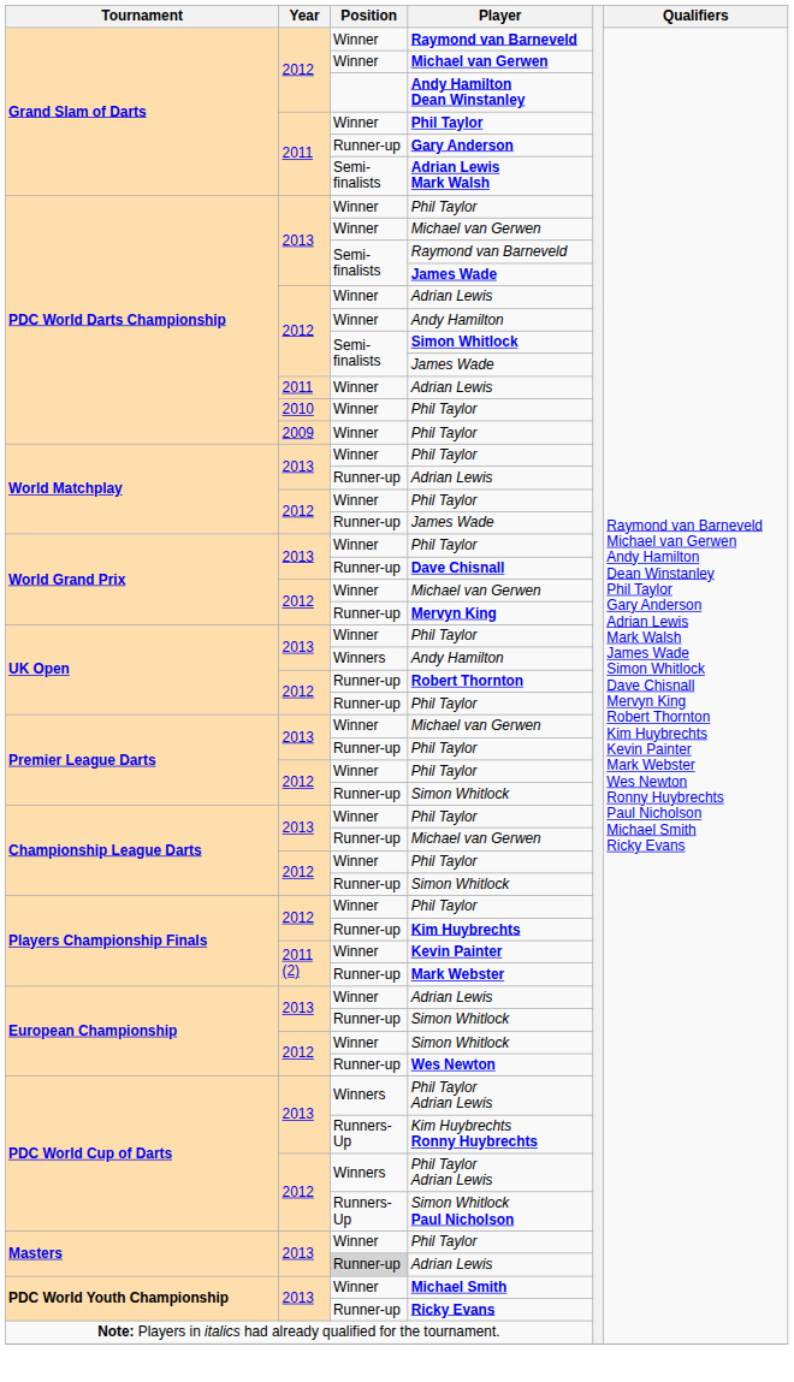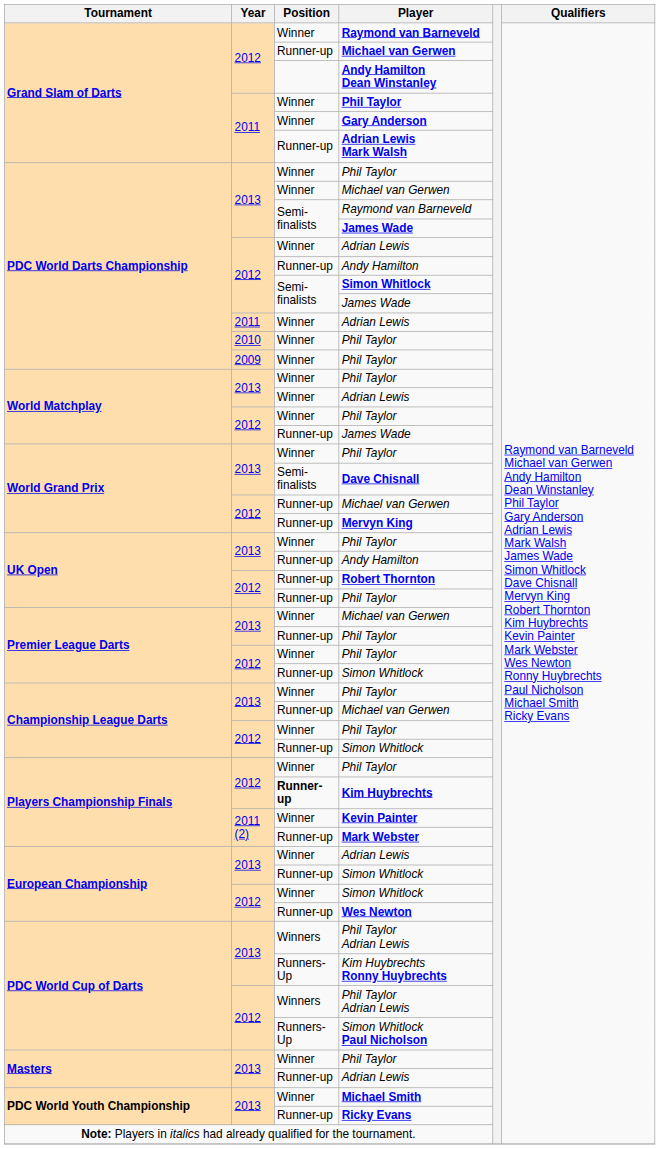Grand Slam of Darts / Michael van Gerwen | Position: Winner -> Runner-up
Gary Anderson | Position: Runner-up -> Winner
Adrian Lewis Mark Walsh | Position: Semi-finalists -> Runner-up
PDC World Darts Championship / Andy Hamilton | Position: Winner -> Runner-up
World Matchplay / Adrian Lewis | Position: Runner-up -> Winner
Dave Chisnall | Position: Runner-up -> Semi-finalists
World Grand Prix / Michael van Gerwen | Position: Winner -> Runner-up
UK Open / Andy Hamilton | Position: Winners -> Runner-up
Kim Huybrechts | Position: normal -> bold
Masters / Adrian Lewis | Position: lightgrey background -> no background
